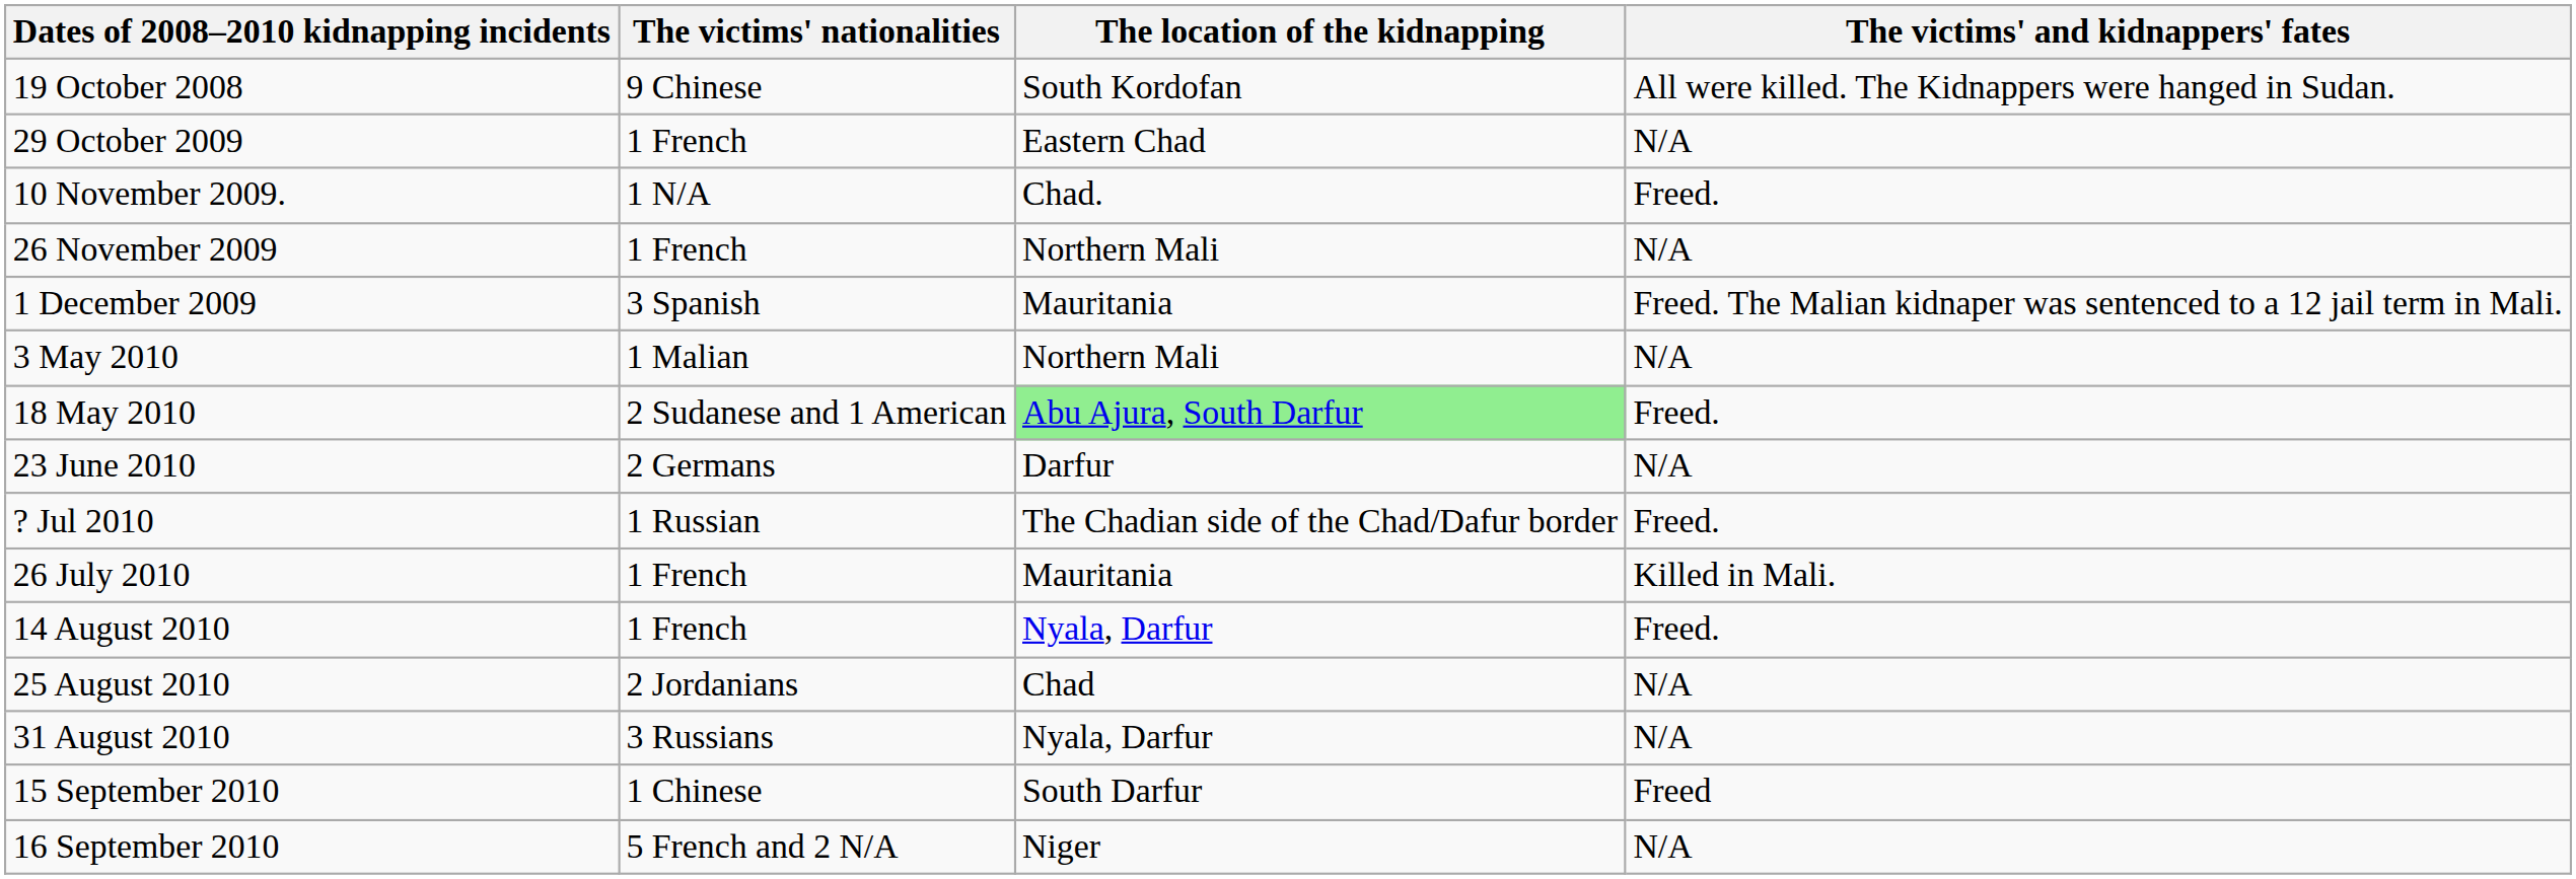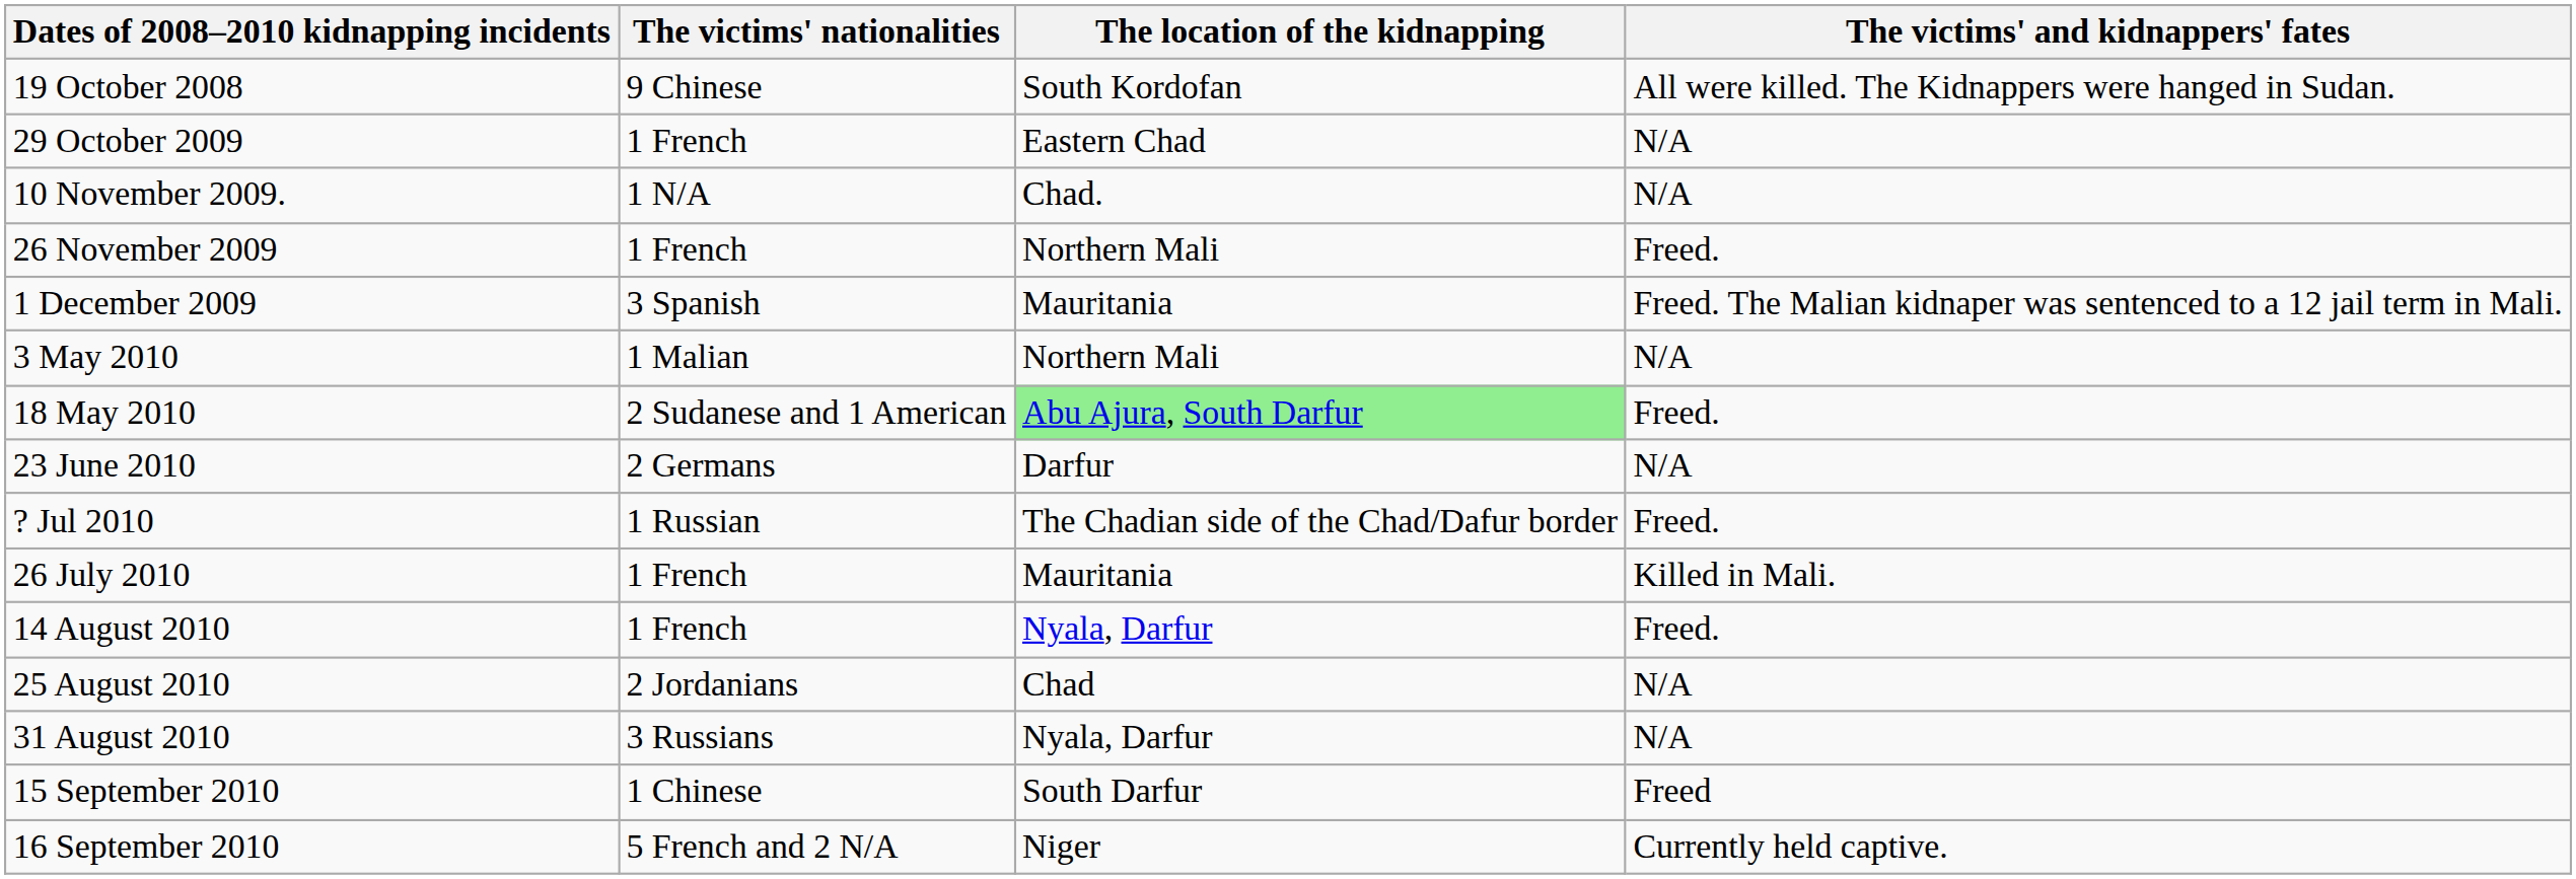10 November 2009. | The victims' and kidnappers' fates: Freed. -> N/A
26 November 2009 | The victims' and kidnappers' fates: N/A -> Freed.
16 September 2010 | The victims' and kidnappers' fates: N/A -> Currently held captive.
